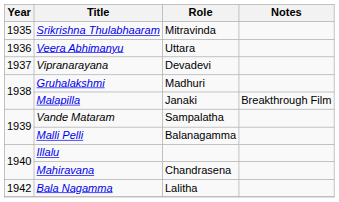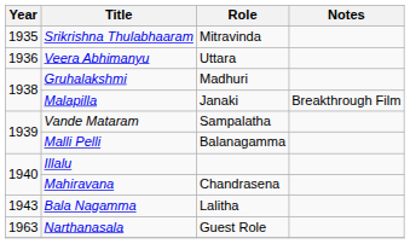- row: 1937 | Vipranarayana | Devadevi
Bala Nagamma | Year: 1942 -> 1943
+ row: 1963 | Narthanasala | Guest Role
